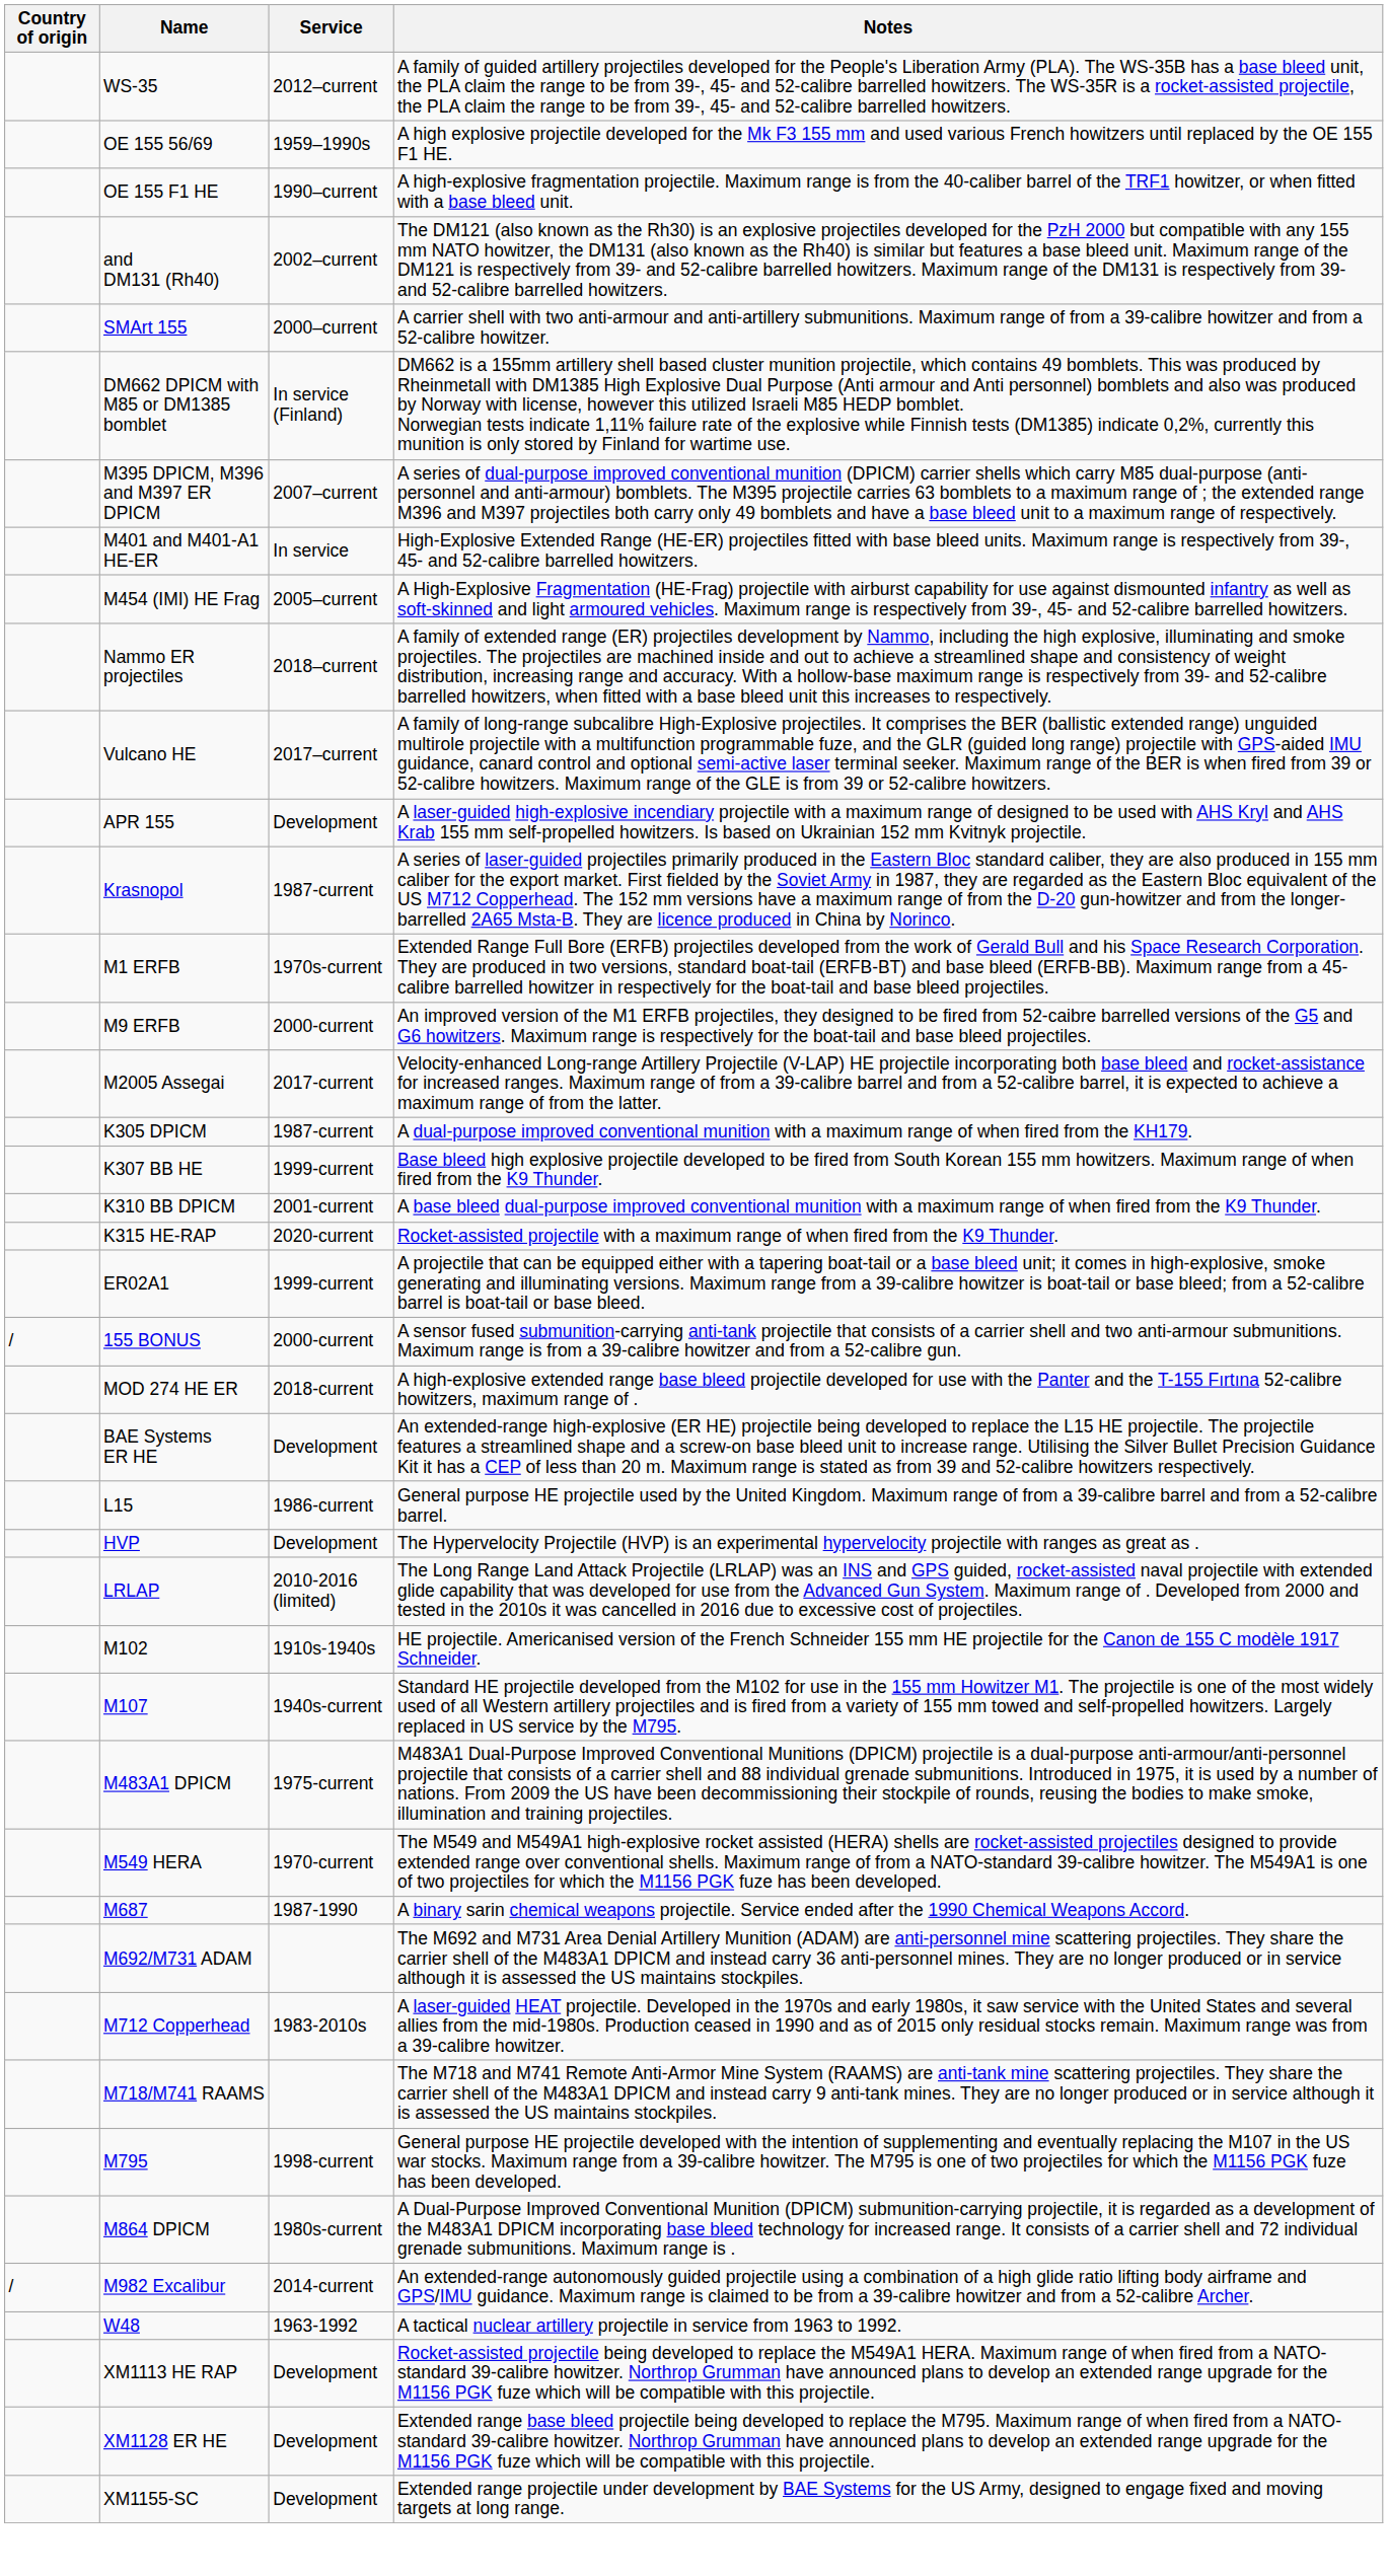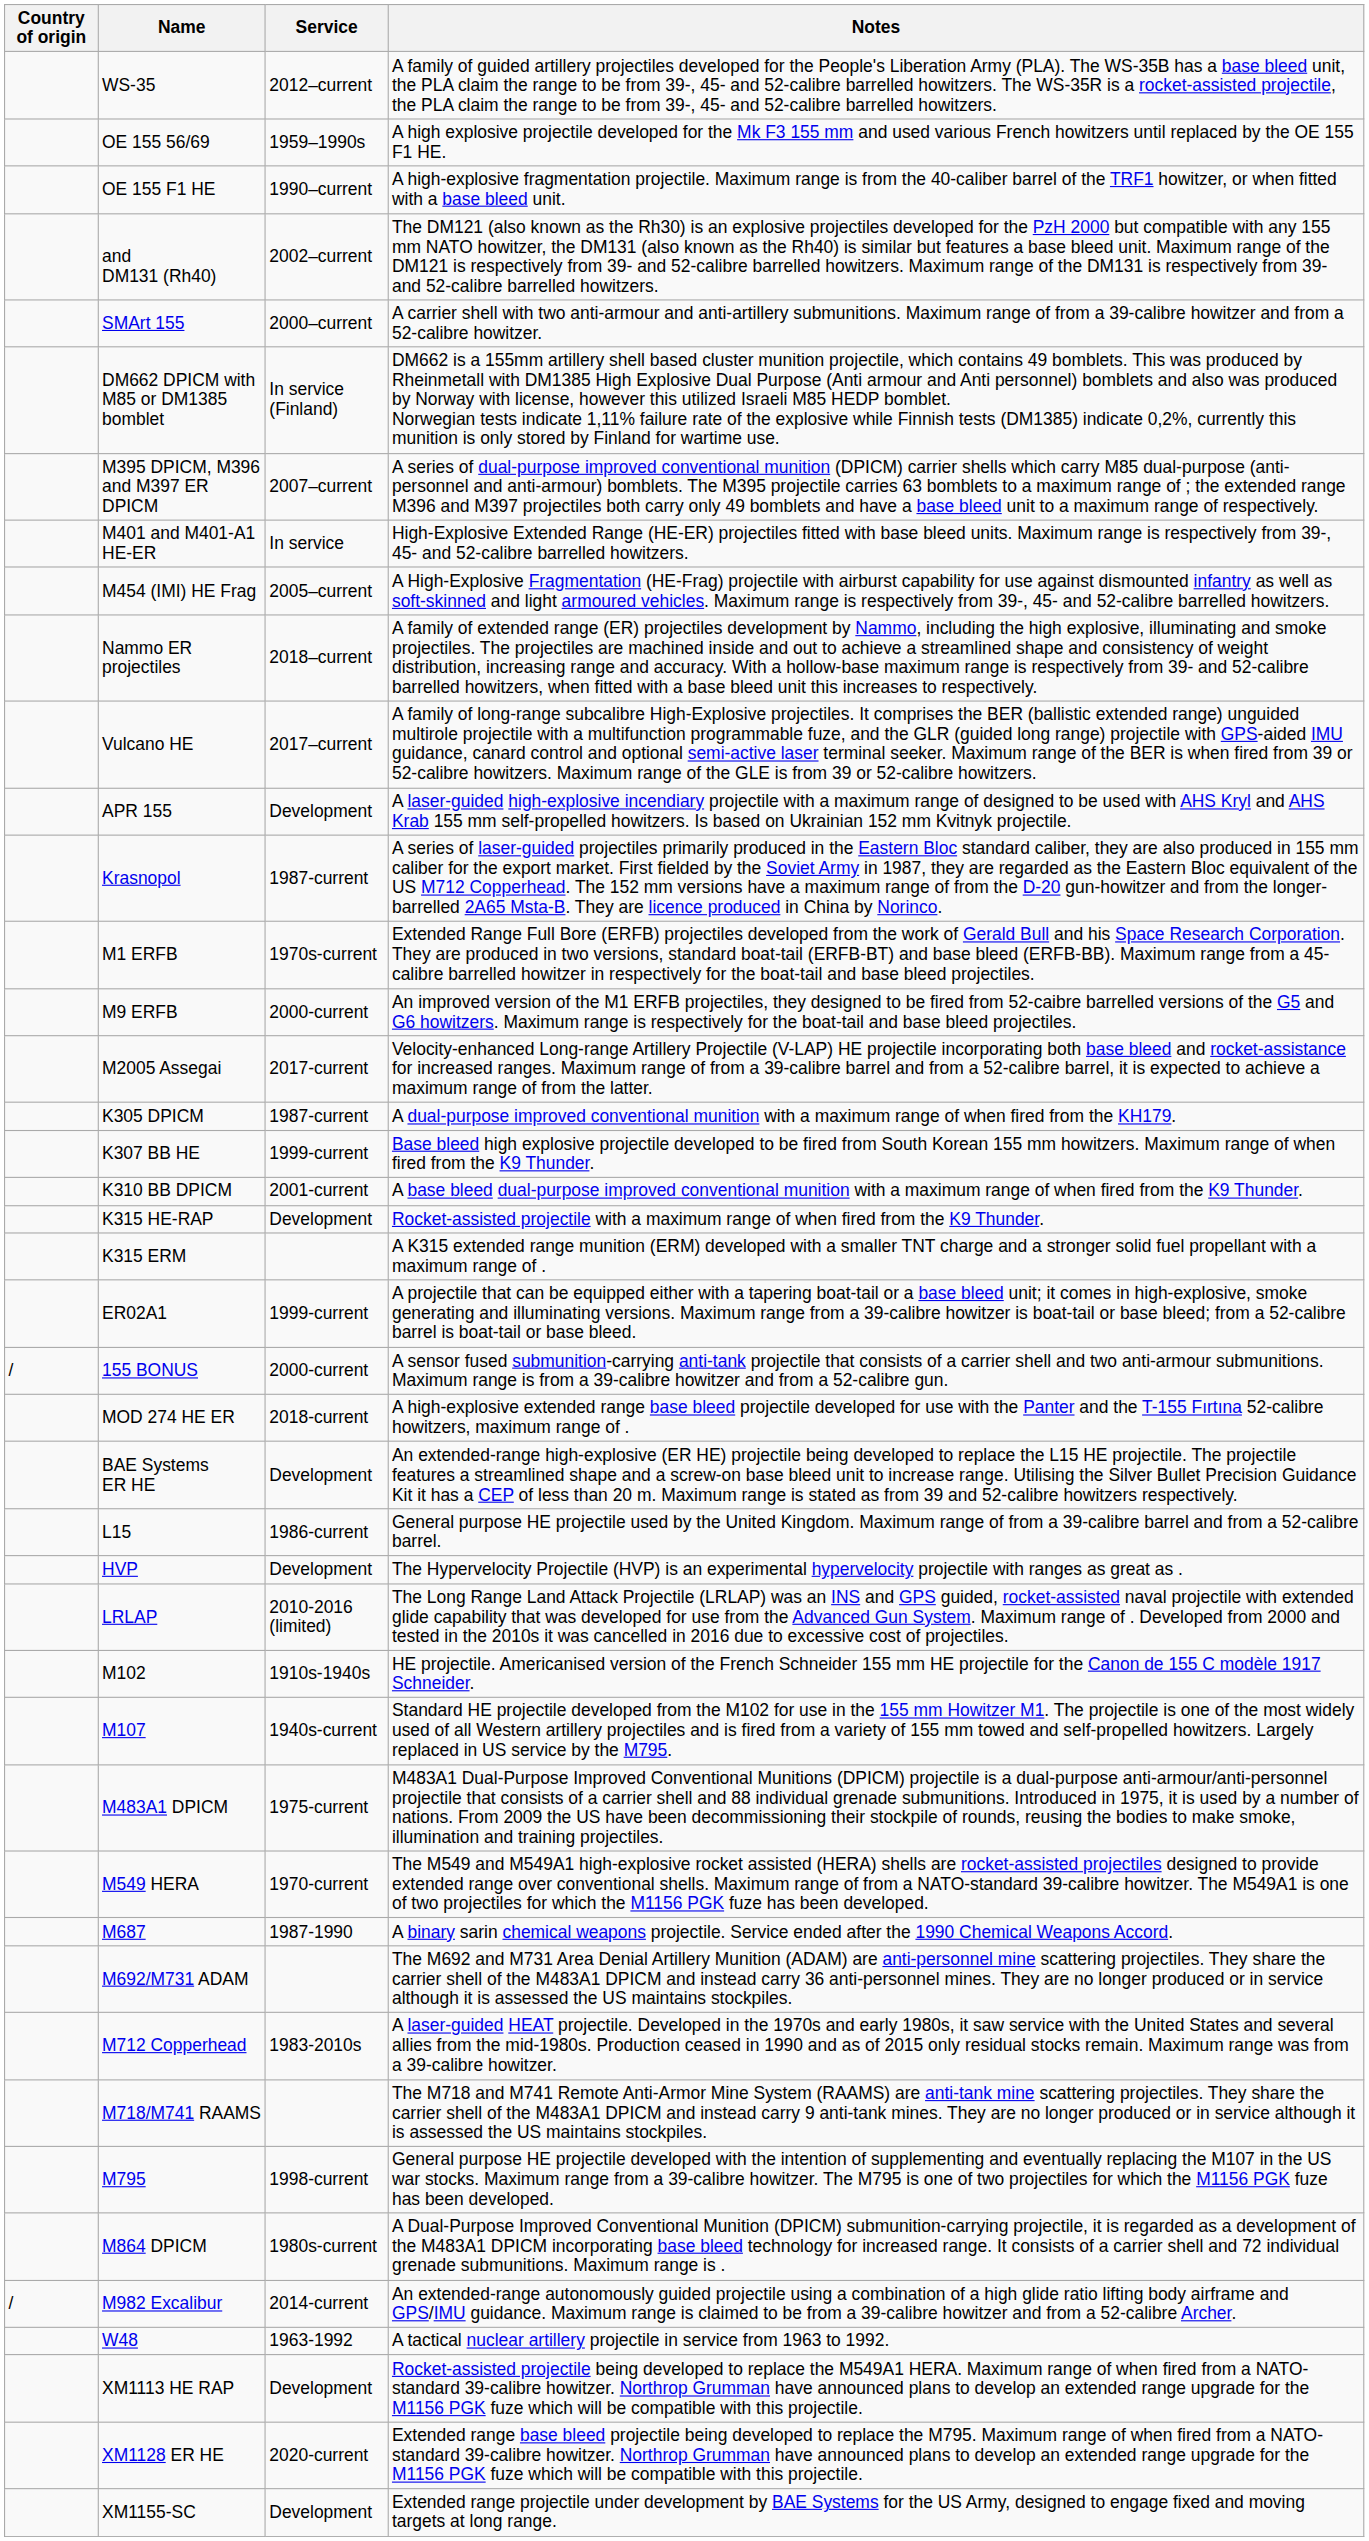K315 HE-RAP | Service: 2020-current -> Development
+ row: K315 ERM | A K315 extended range munition (ERM) developed with a smaller TNT charge and a stronger solid fuel propellant with a maximum range of .
XM1128 ER HE | Service: Development -> 2020-current
